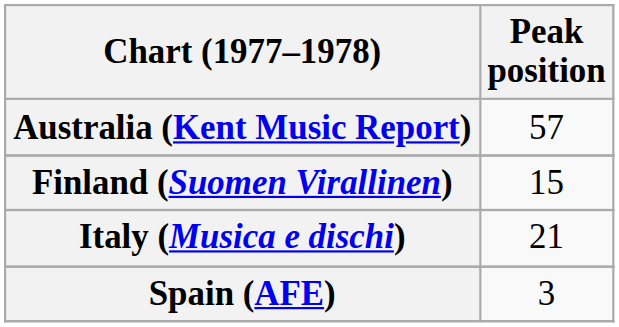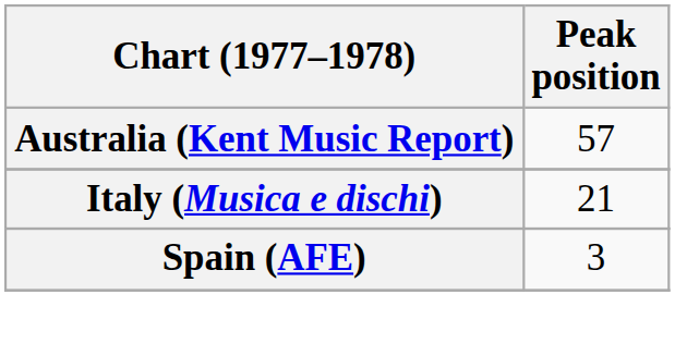- row: Finland (Suomen Virallinen) | 15
